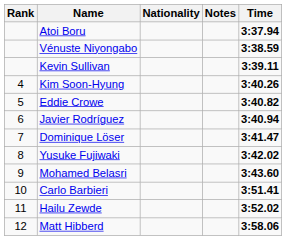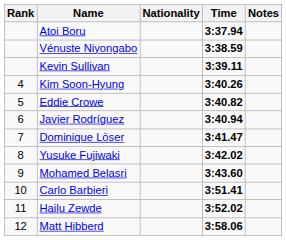columns swapped: Time <-> Notes
